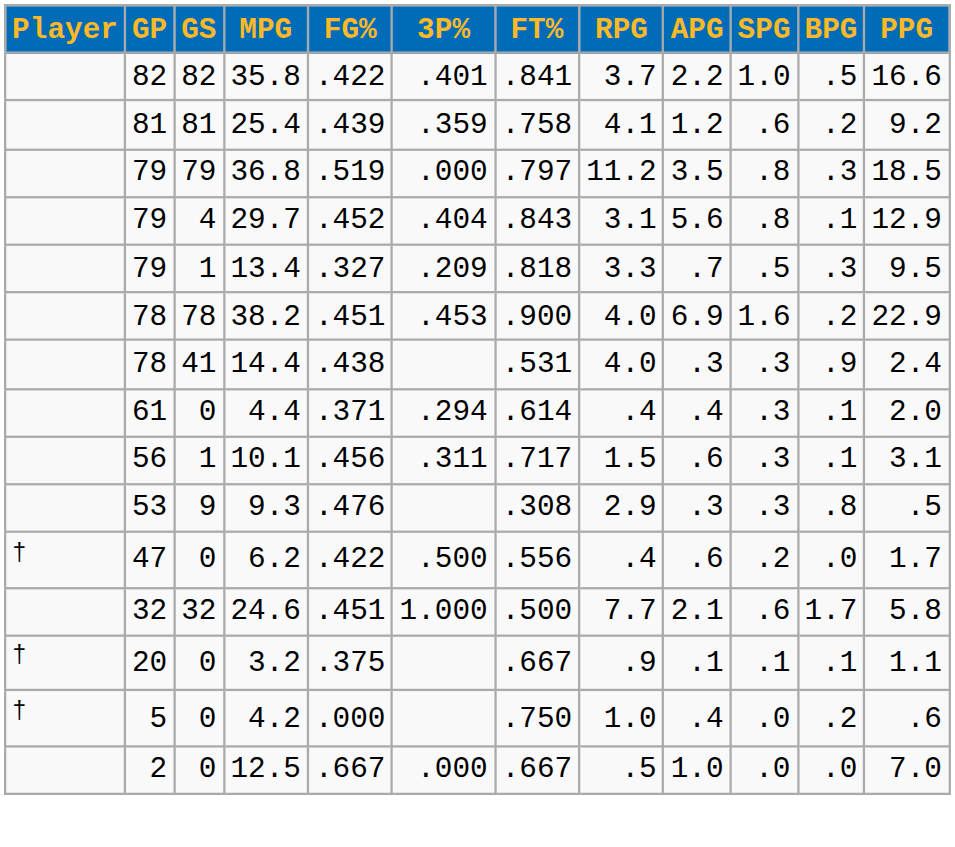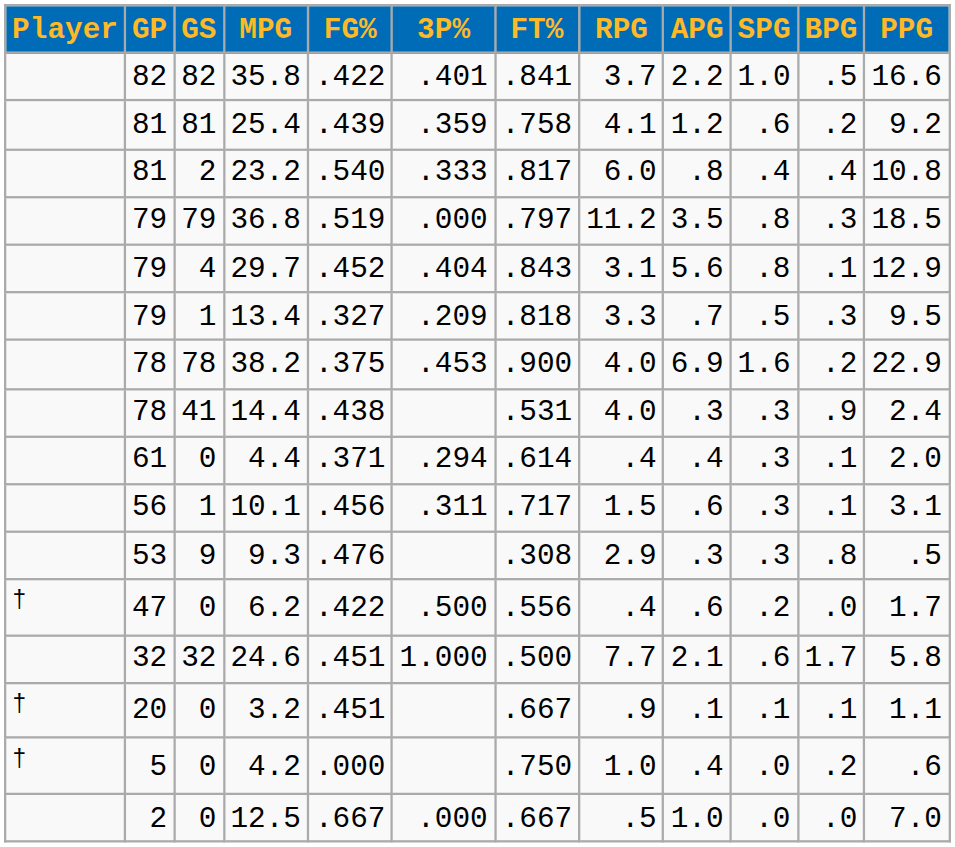+ row: 81 | 2 | 23.2 | .540 | .333 | .817 | 6.0 | .8 | .4 | .4 | 10.8
38.2 | FG%: .451 -> .375
3.2 | FG%: .375 -> .451
